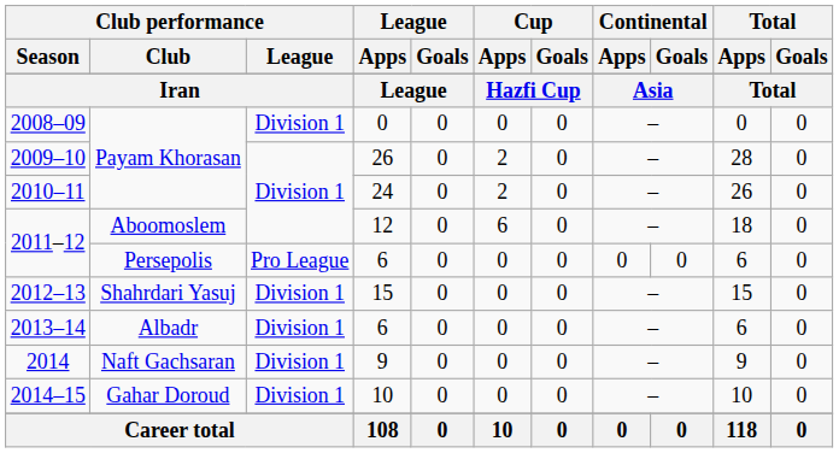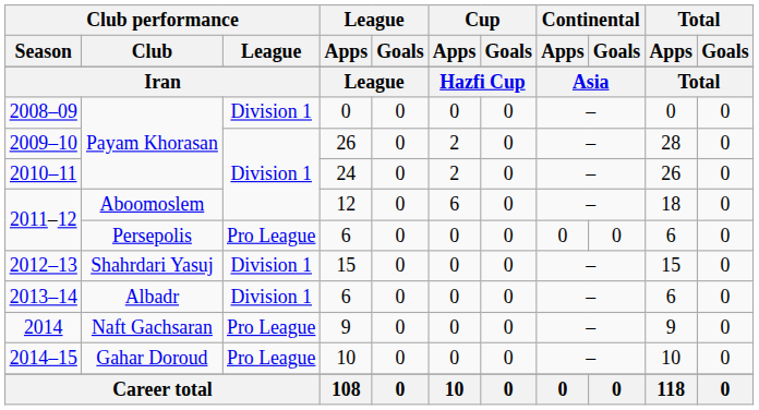2014 | Club performance / League: Division 1 -> Pro League
2014–15 | Club performance / League: Division 1 -> Pro League
